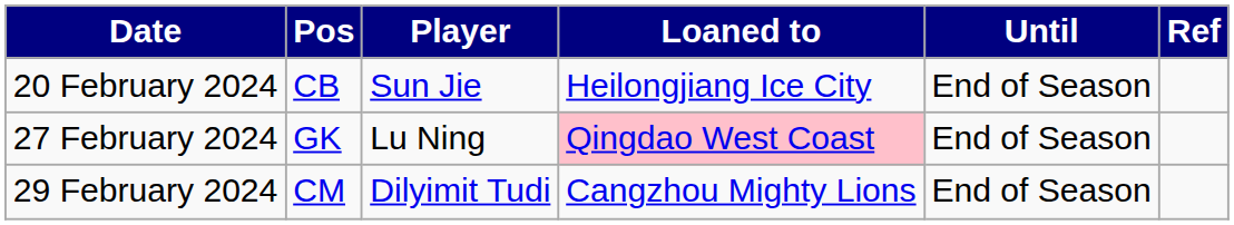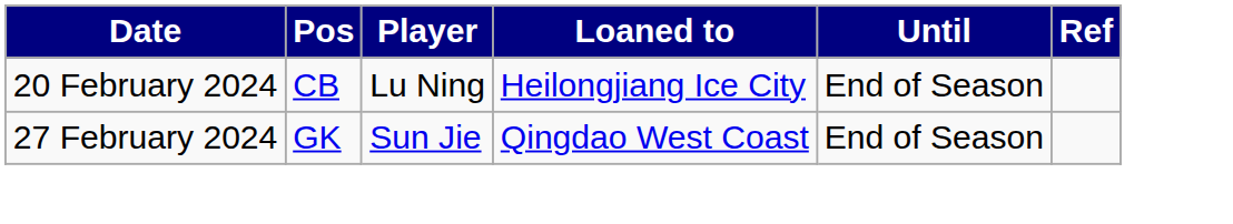20 February 2024 | Player: Sun Jie -> Lu Ning
27 February 2024 | Player: Lu Ning -> Sun Jie
27 February 2024 | Loaned to: pink background -> no background
- row: 29 February 2024 | CM | Dilyimit Tudi | Cangzhou Mighty Lions | End of Season
